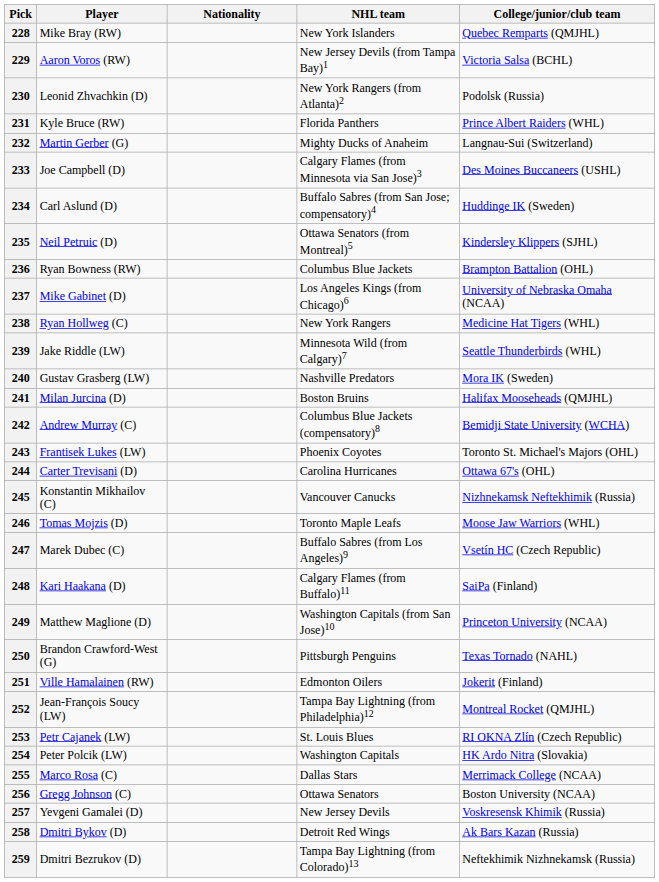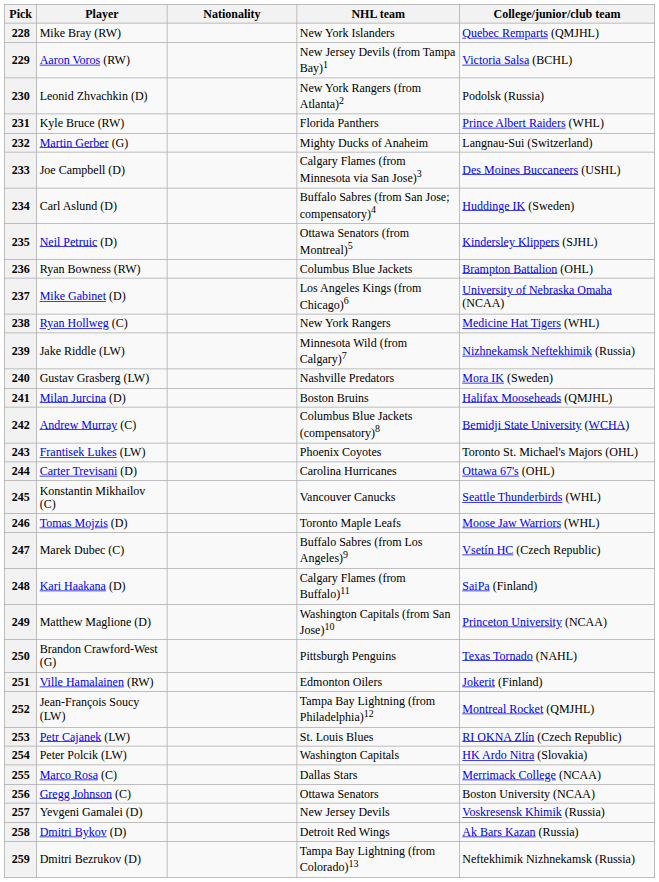239 | College/junior/club team: Seattle Thunderbirds (WHL) -> Nizhnekamsk Neftekhimik (Russia)
245 | College/junior/club team: Nizhnekamsk Neftekhimik (Russia) -> Seattle Thunderbirds (WHL)
